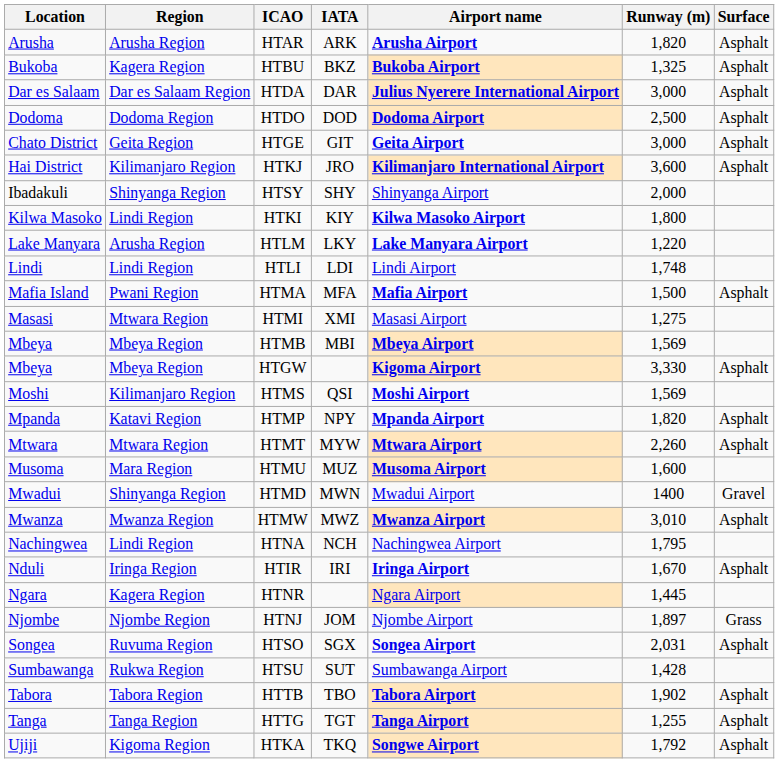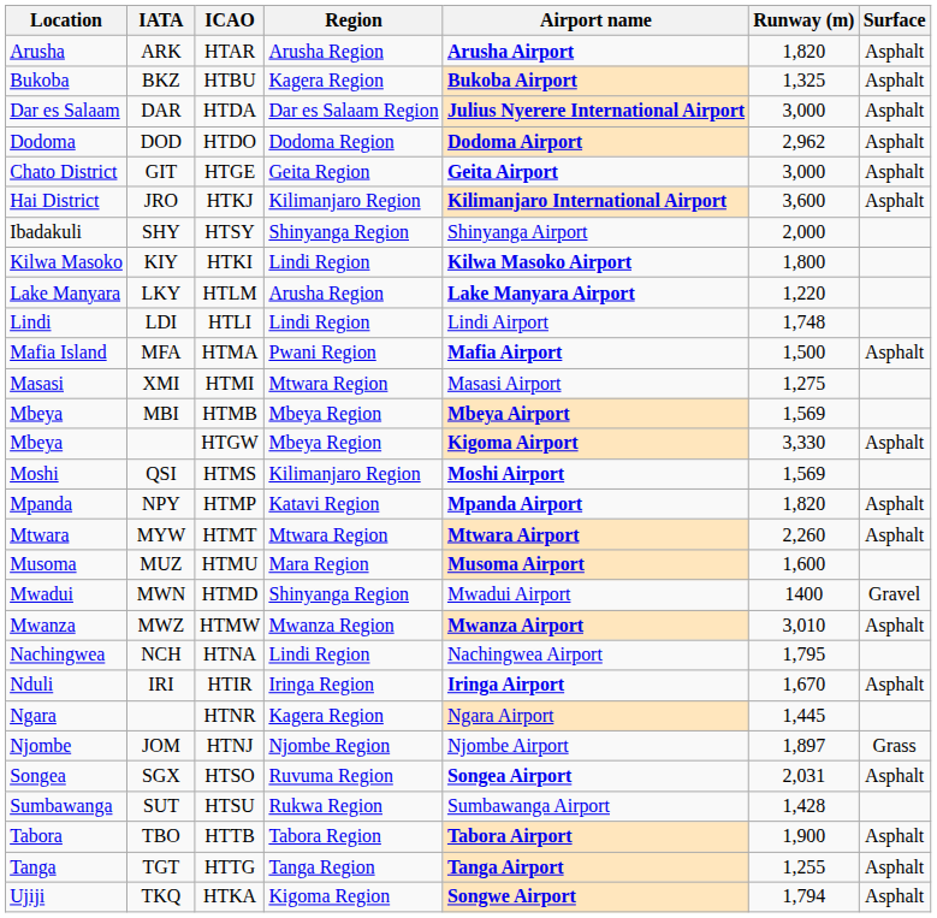columns swapped: Region <-> IATA
HTDO | Runway (m): 2,500 -> 2,962
HTTB | Runway (m): 1,902 -> 1,900
HTKA | Runway (m): 1,792 -> 1,794
